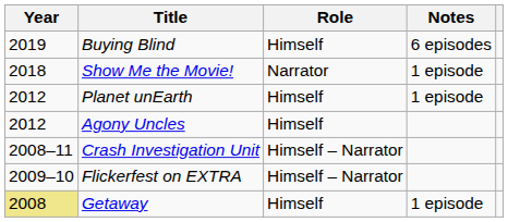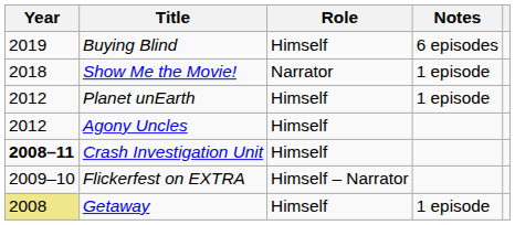Crash Investigation Unit | Year: normal -> bold
Crash Investigation Unit | Role: Himself – Narrator -> Himself
